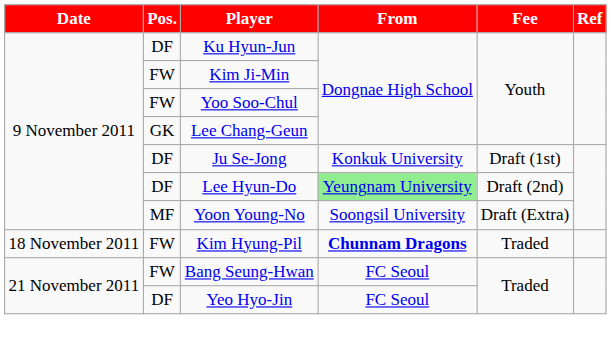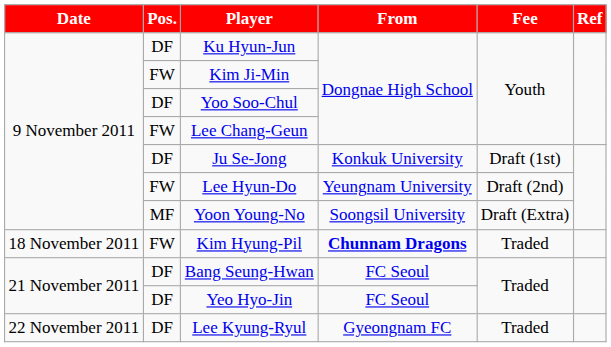Yoo Soo-Chul | Pos.: FW -> DF
Lee Chang-Geun | Pos.: GK -> FW
Lee Hyun-Do | Pos.: DF -> FW
Lee Hyun-Do | From: lightgreen background -> no background
Bang Seung-Hwan | Pos.: FW -> DF
+ row: 22 November 2011 | DF | Lee Kyung-Ryul | Gyeongnam FC | Traded
